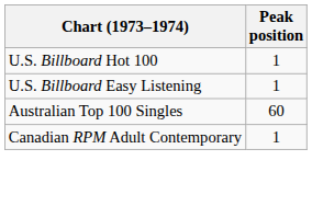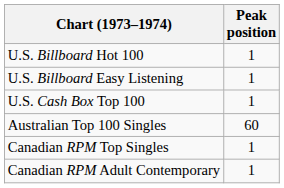+ row: U.S. Cash Box Top 100 | 1
+ row: Canadian RPM Top Singles | 1
